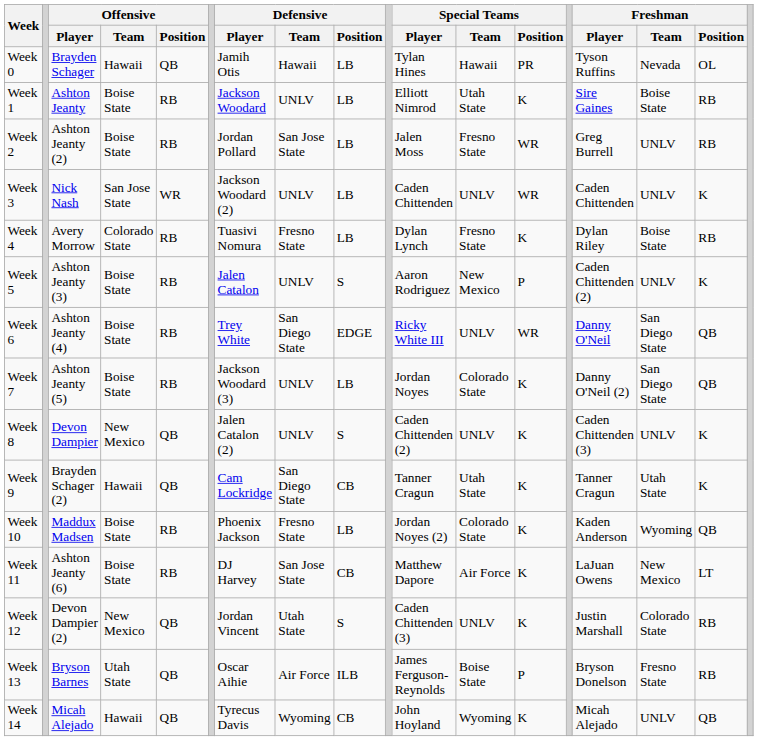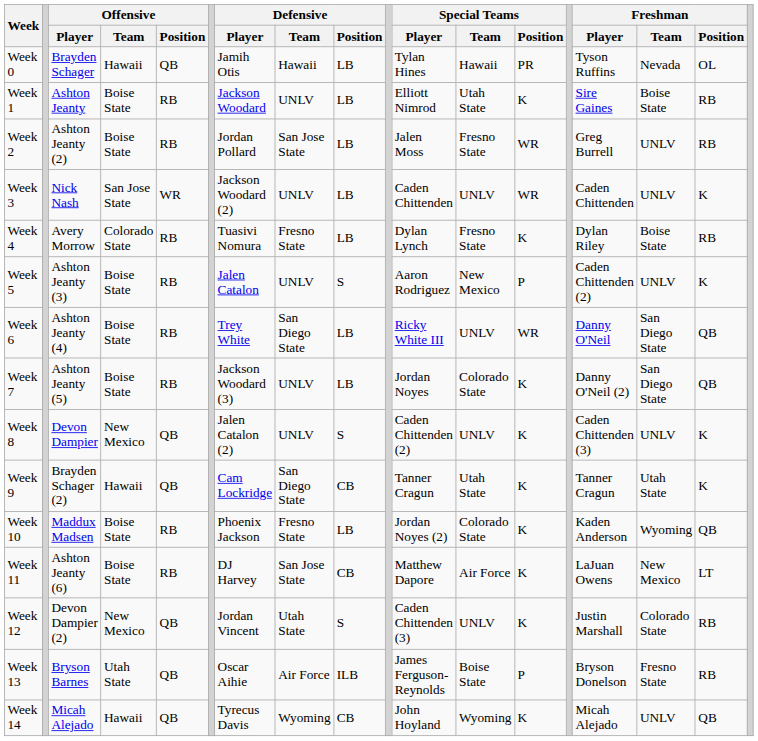Week 6 | Defensive / Position: EDGE -> LB
